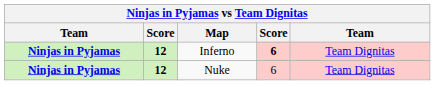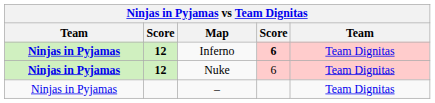+ row: Ninjas in Pyjamas | – | Team Dignitas
